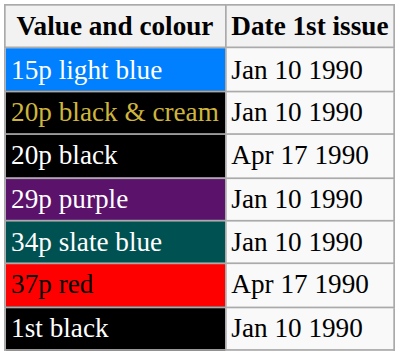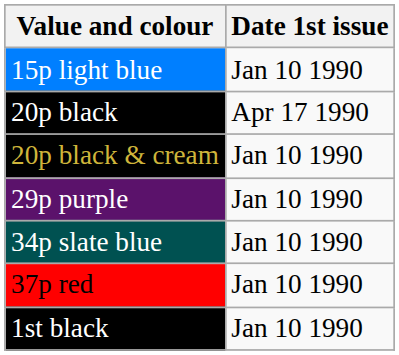rows swapped: 20p black & cream <-> 20p black
37p red | Date 1st issue: Apr 17 1990 -> Jan 10 1990
